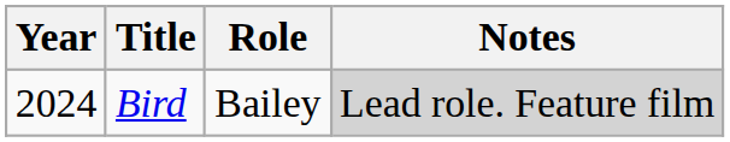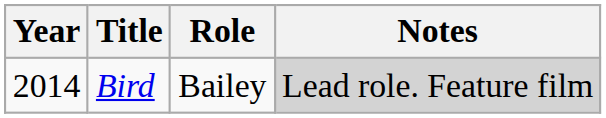Bird | Year: 2024 -> 2014
